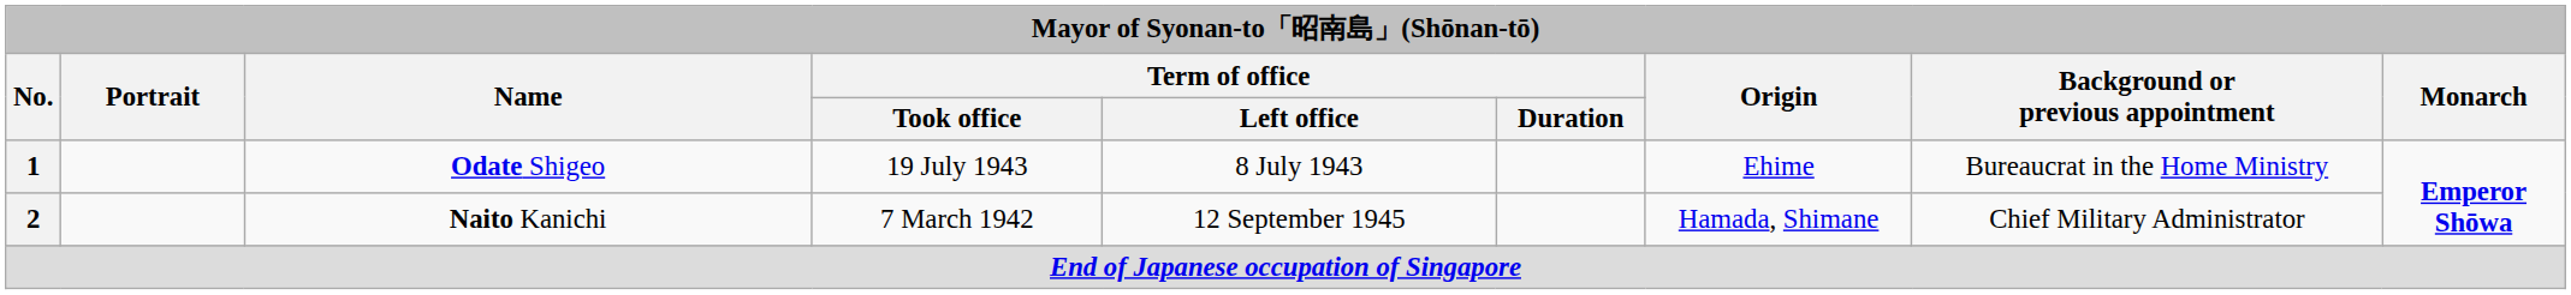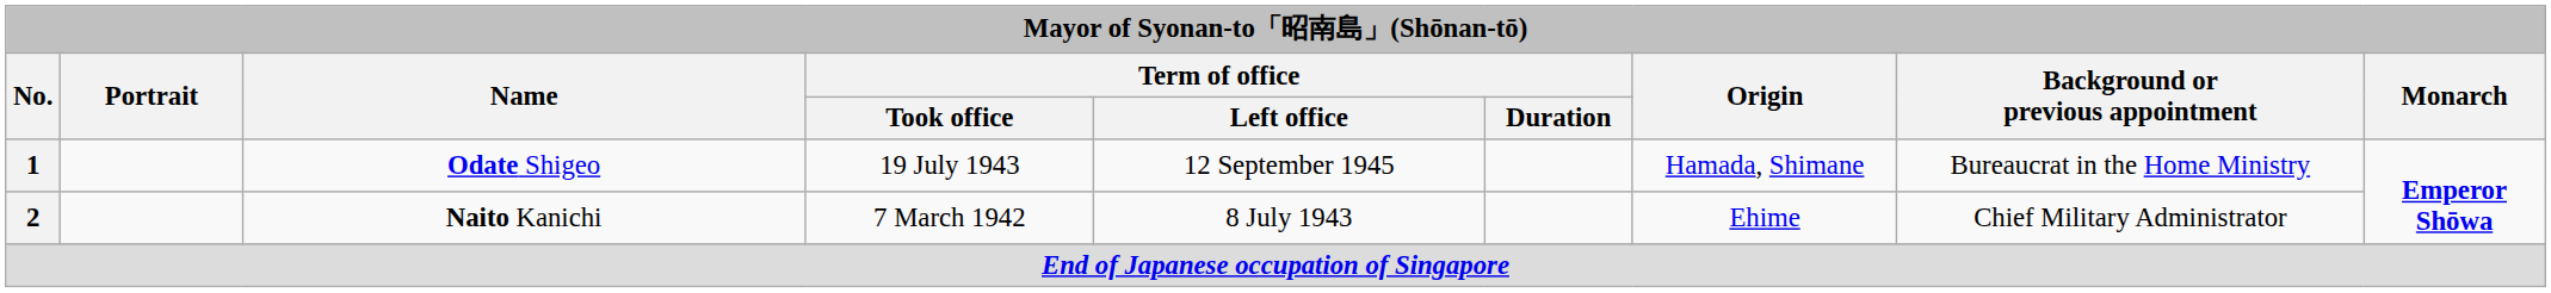1 | Term of office / Left office: 8 July 1943 -> 12 September 1945
1 | Origin: Ehime -> Hamada, Shimane
2 | Term of office / Left office: 12 September 1945 -> 8 July 1943
2 | Origin: Hamada, Shimane -> Ehime
